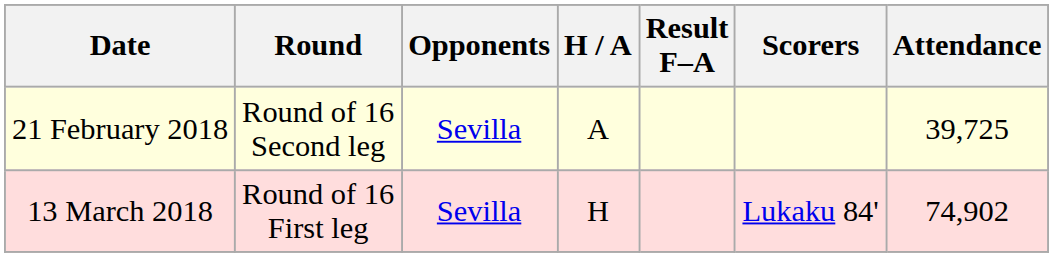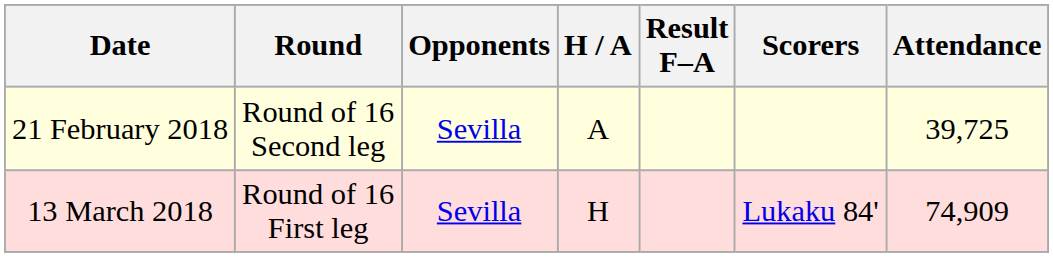13 March 2018 | Attendance: 74,902 -> 74,909
